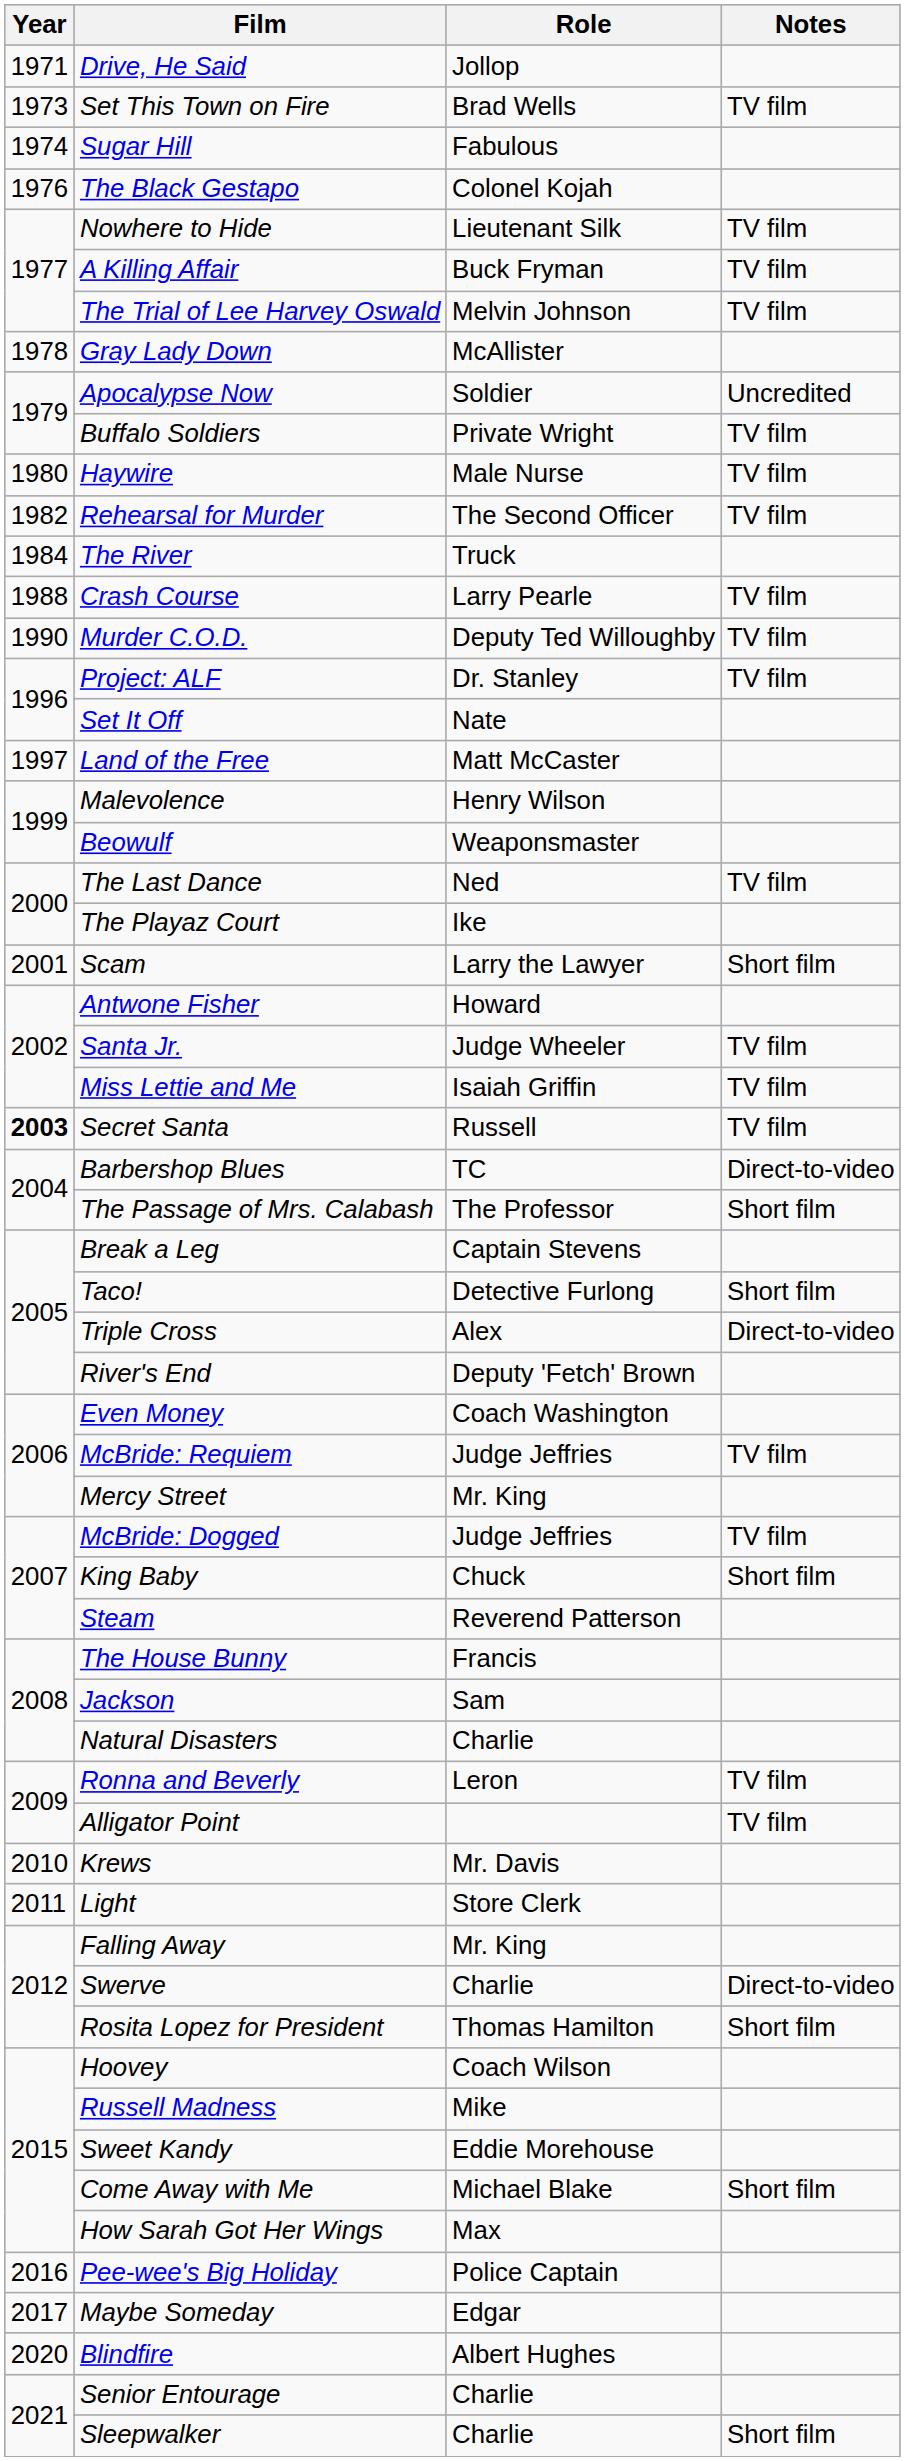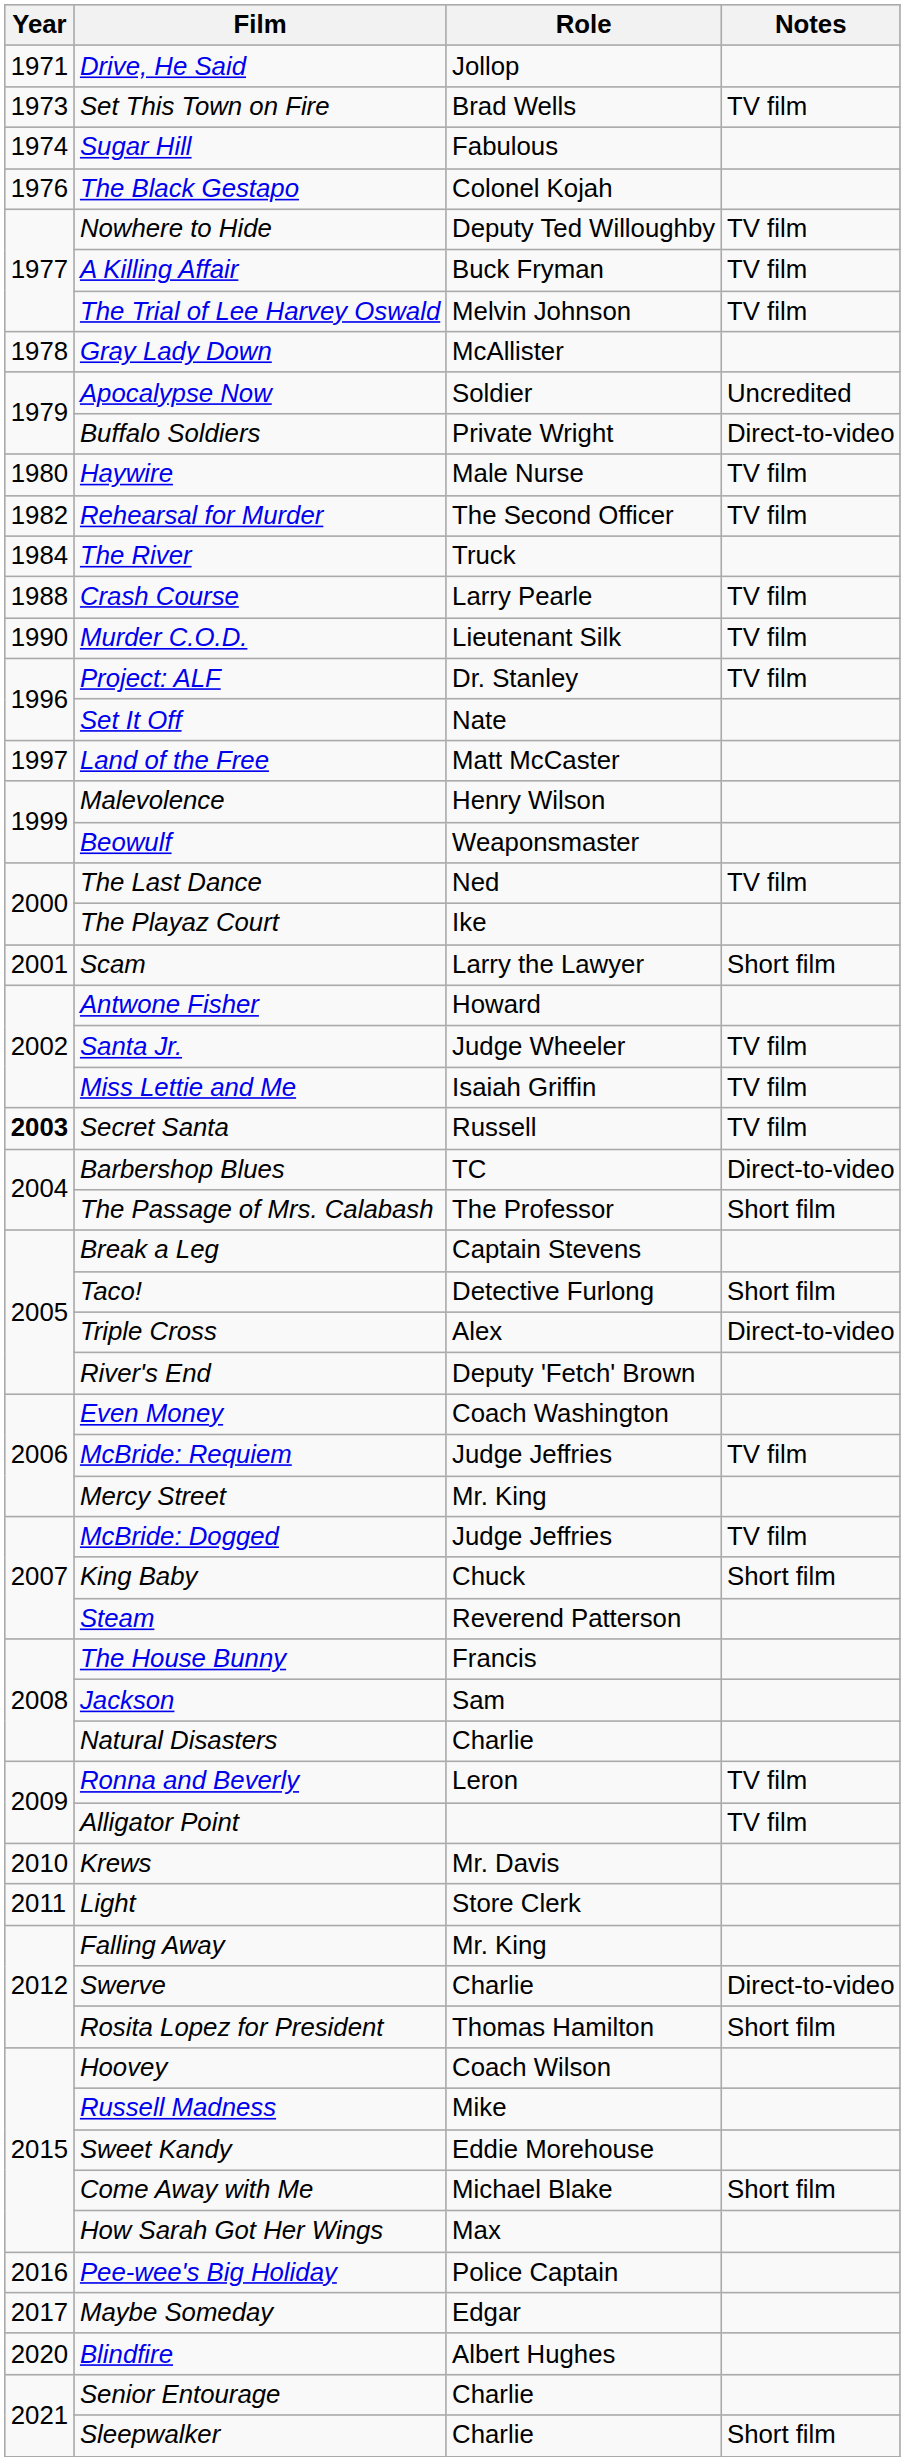Nowhere to Hide | Role: Lieutenant Silk -> Deputy Ted Willoughby
Buffalo Soldiers | Notes: TV film -> Direct-to-video
Murder C.O.D. | Role: Deputy Ted Willoughby -> Lieutenant Silk
